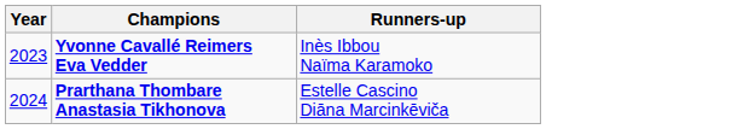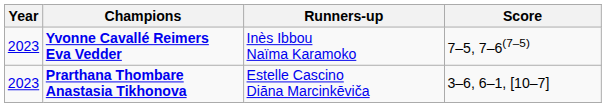+ column: Score | 7–5, 7–6(7–5) | 3–6, 6–1, [10–7]
Prarthana Thombare Anastasia Tikhonova | Year: 2024 -> 2023
